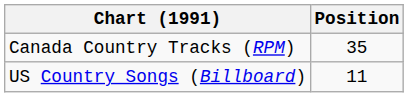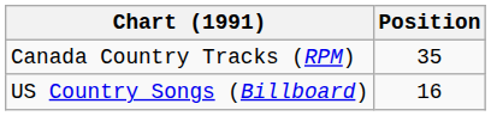US Country Songs (Billboard) | Position: 11 -> 16
